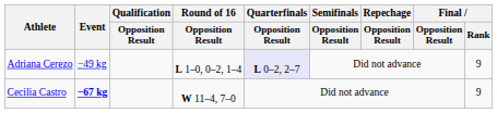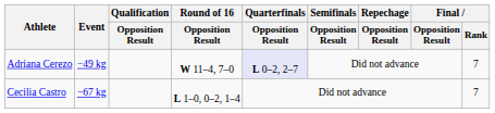Adriana Cerezo | Round of 16 / Opposition Result: L 1–0, 0–2, 1–4 -> W 11–4, 7–0
Adriana Cerezo | Final / Rank: 9 -> 7
Cecilia Castro | Event: bold -> normal
Cecilia Castro | Round of 16 / Opposition Result: W 11–4, 7–0 -> L 1–0, 0–2, 1–4
Cecilia Castro | Final / Rank: 9 -> 7
